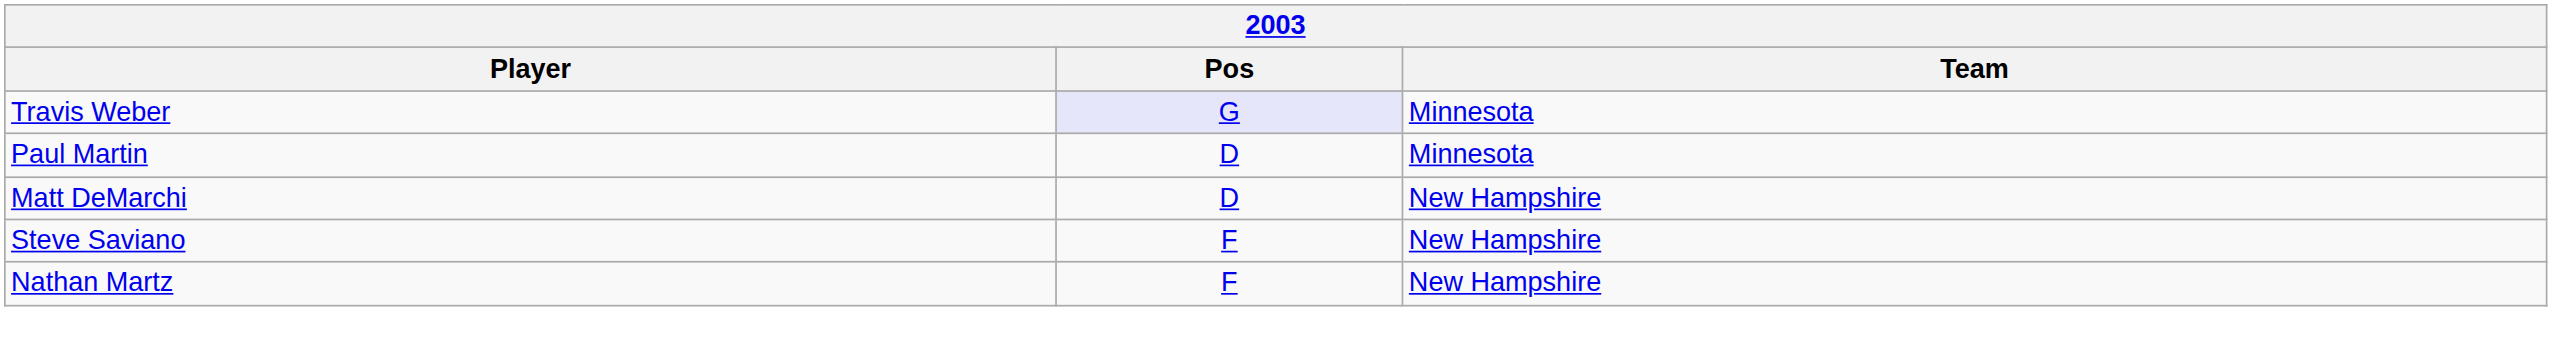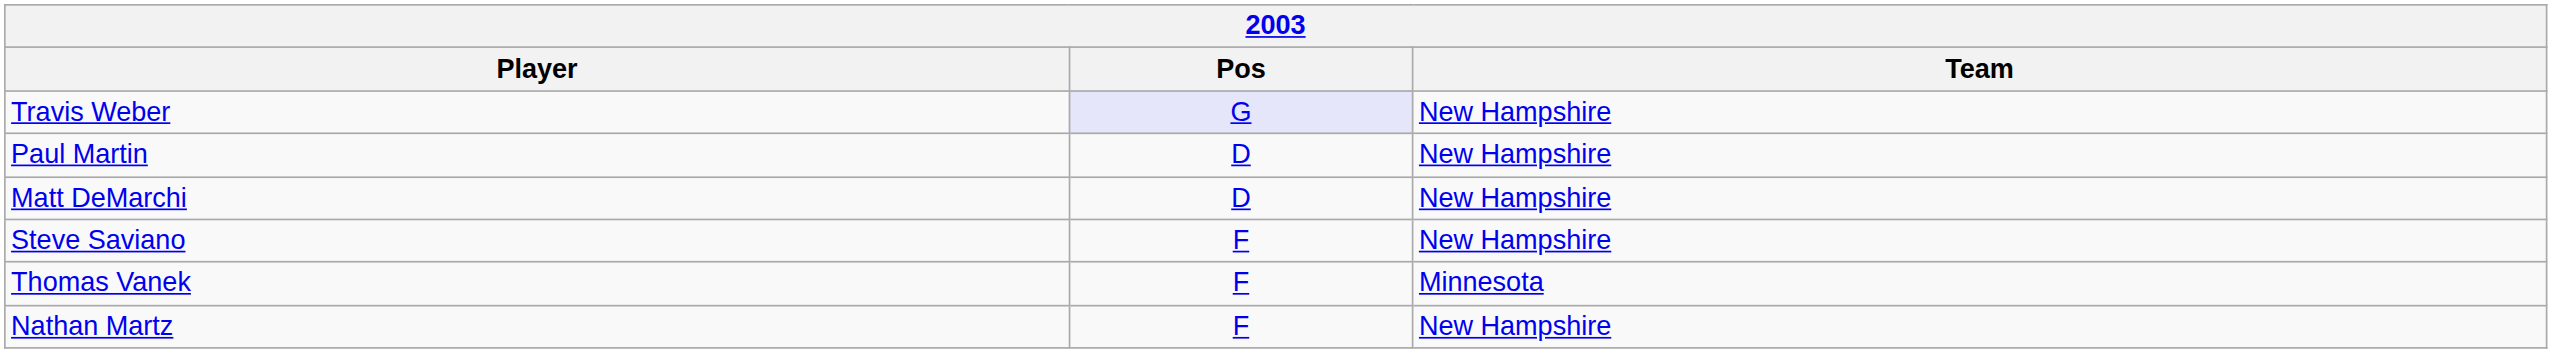Travis Weber | Team: Minnesota -> New Hampshire
Paul Martin | Team: Minnesota -> New Hampshire
+ row: Thomas Vanek | F | Minnesota
